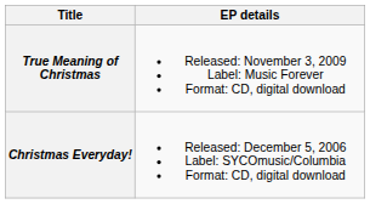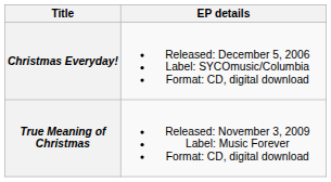rows swapped: Christmas Everyday! <-> True Meaning of Christmas
